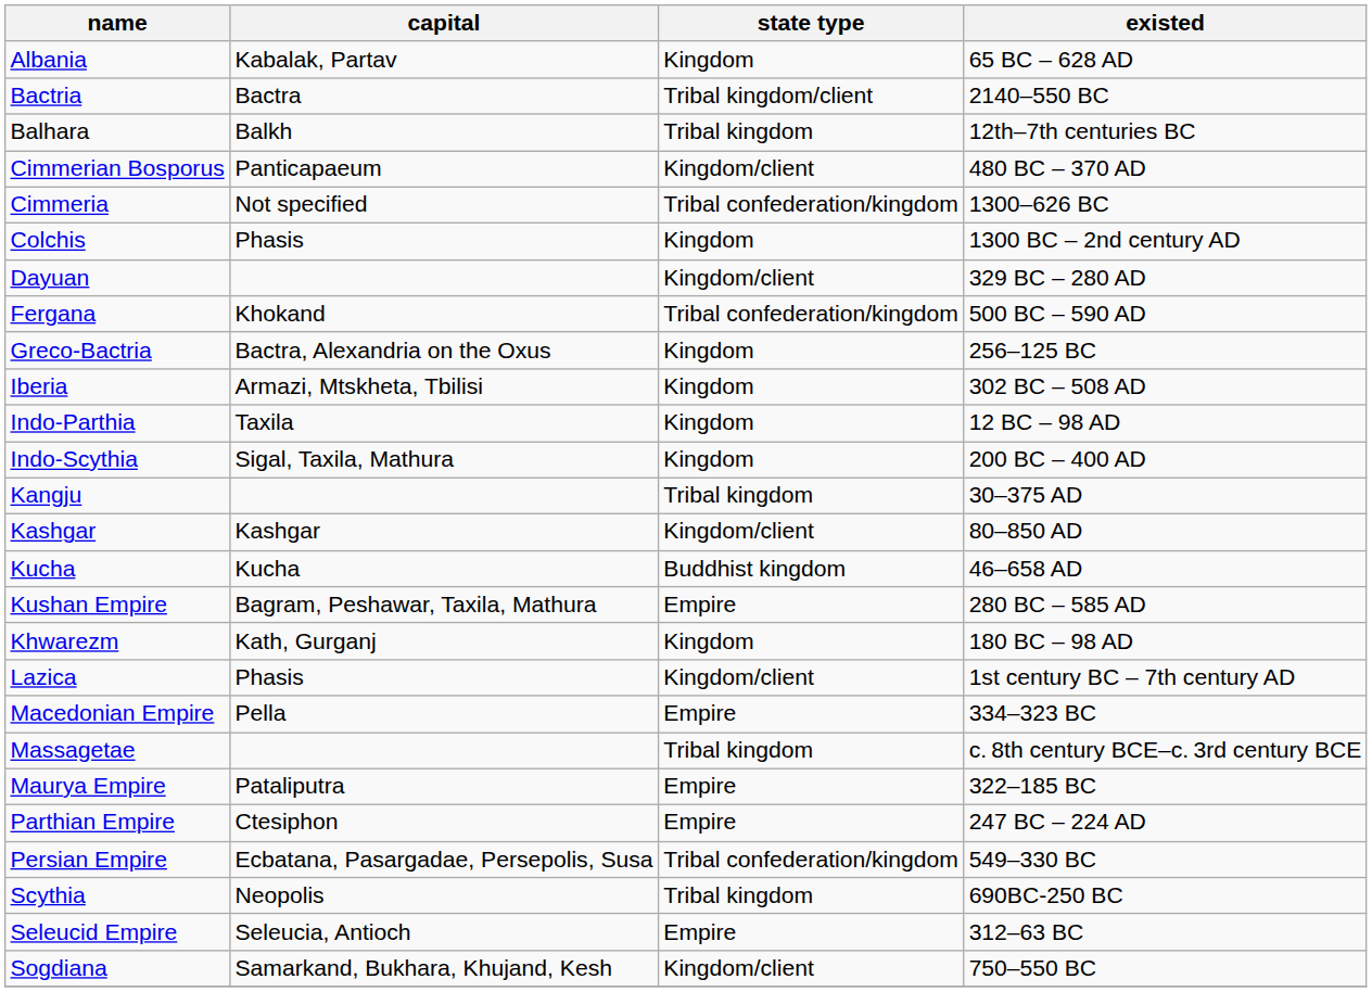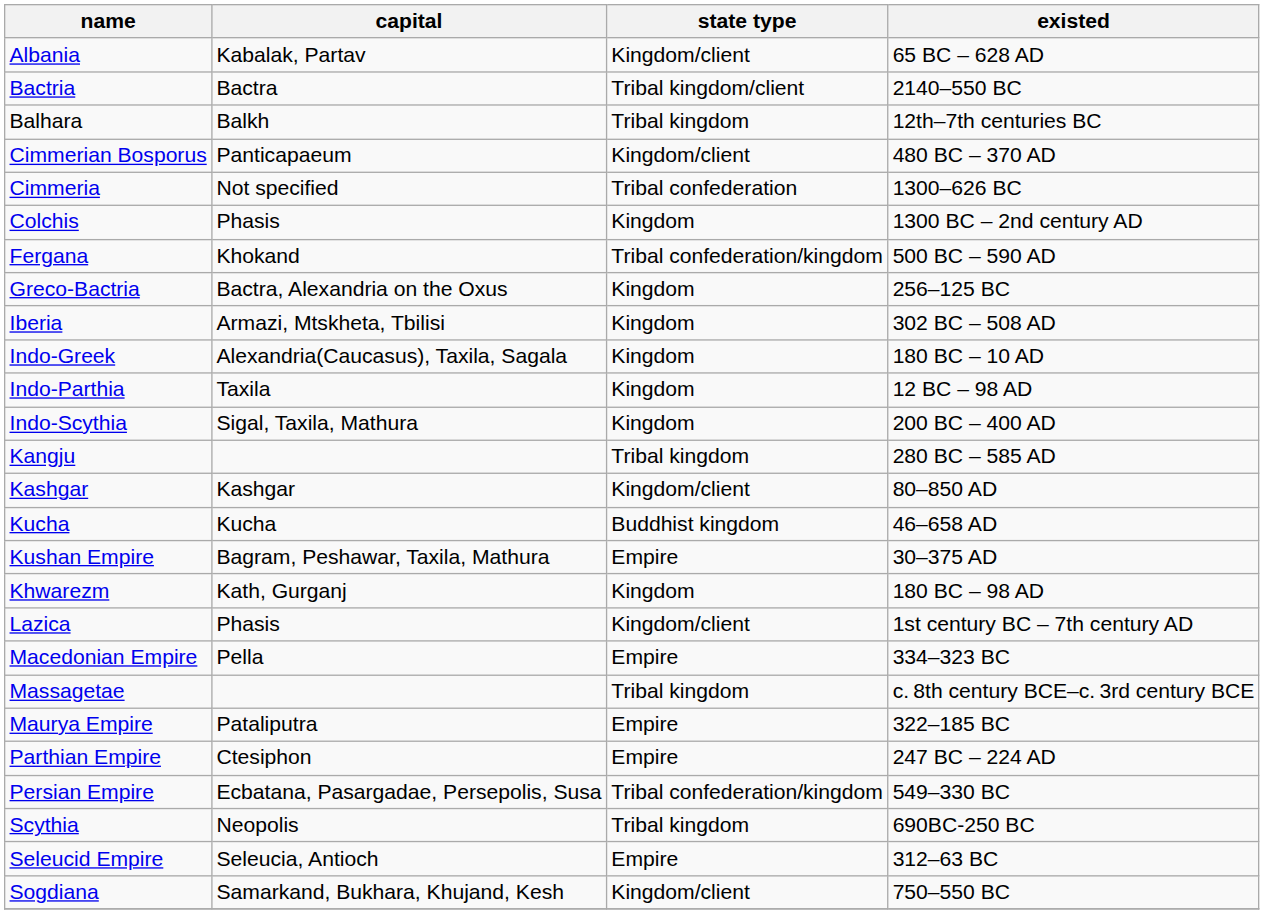Albania | state type: Kingdom -> Kingdom/client
Cimmeria | state type: Tribal confederation/kingdom -> Tribal confederation
- row: Dayuan | Kingdom/client | 329 BC – 280 AD
+ row: Indo-Greek | Alexandria(Caucasus), Taxila, Sagala | Kingdom | 180 BC – 10 AD
Kangju | existed: 30–375 AD -> 280 BC – 585 AD
Kushan Empire | existed: 280 BC – 585 AD -> 30–375 AD
